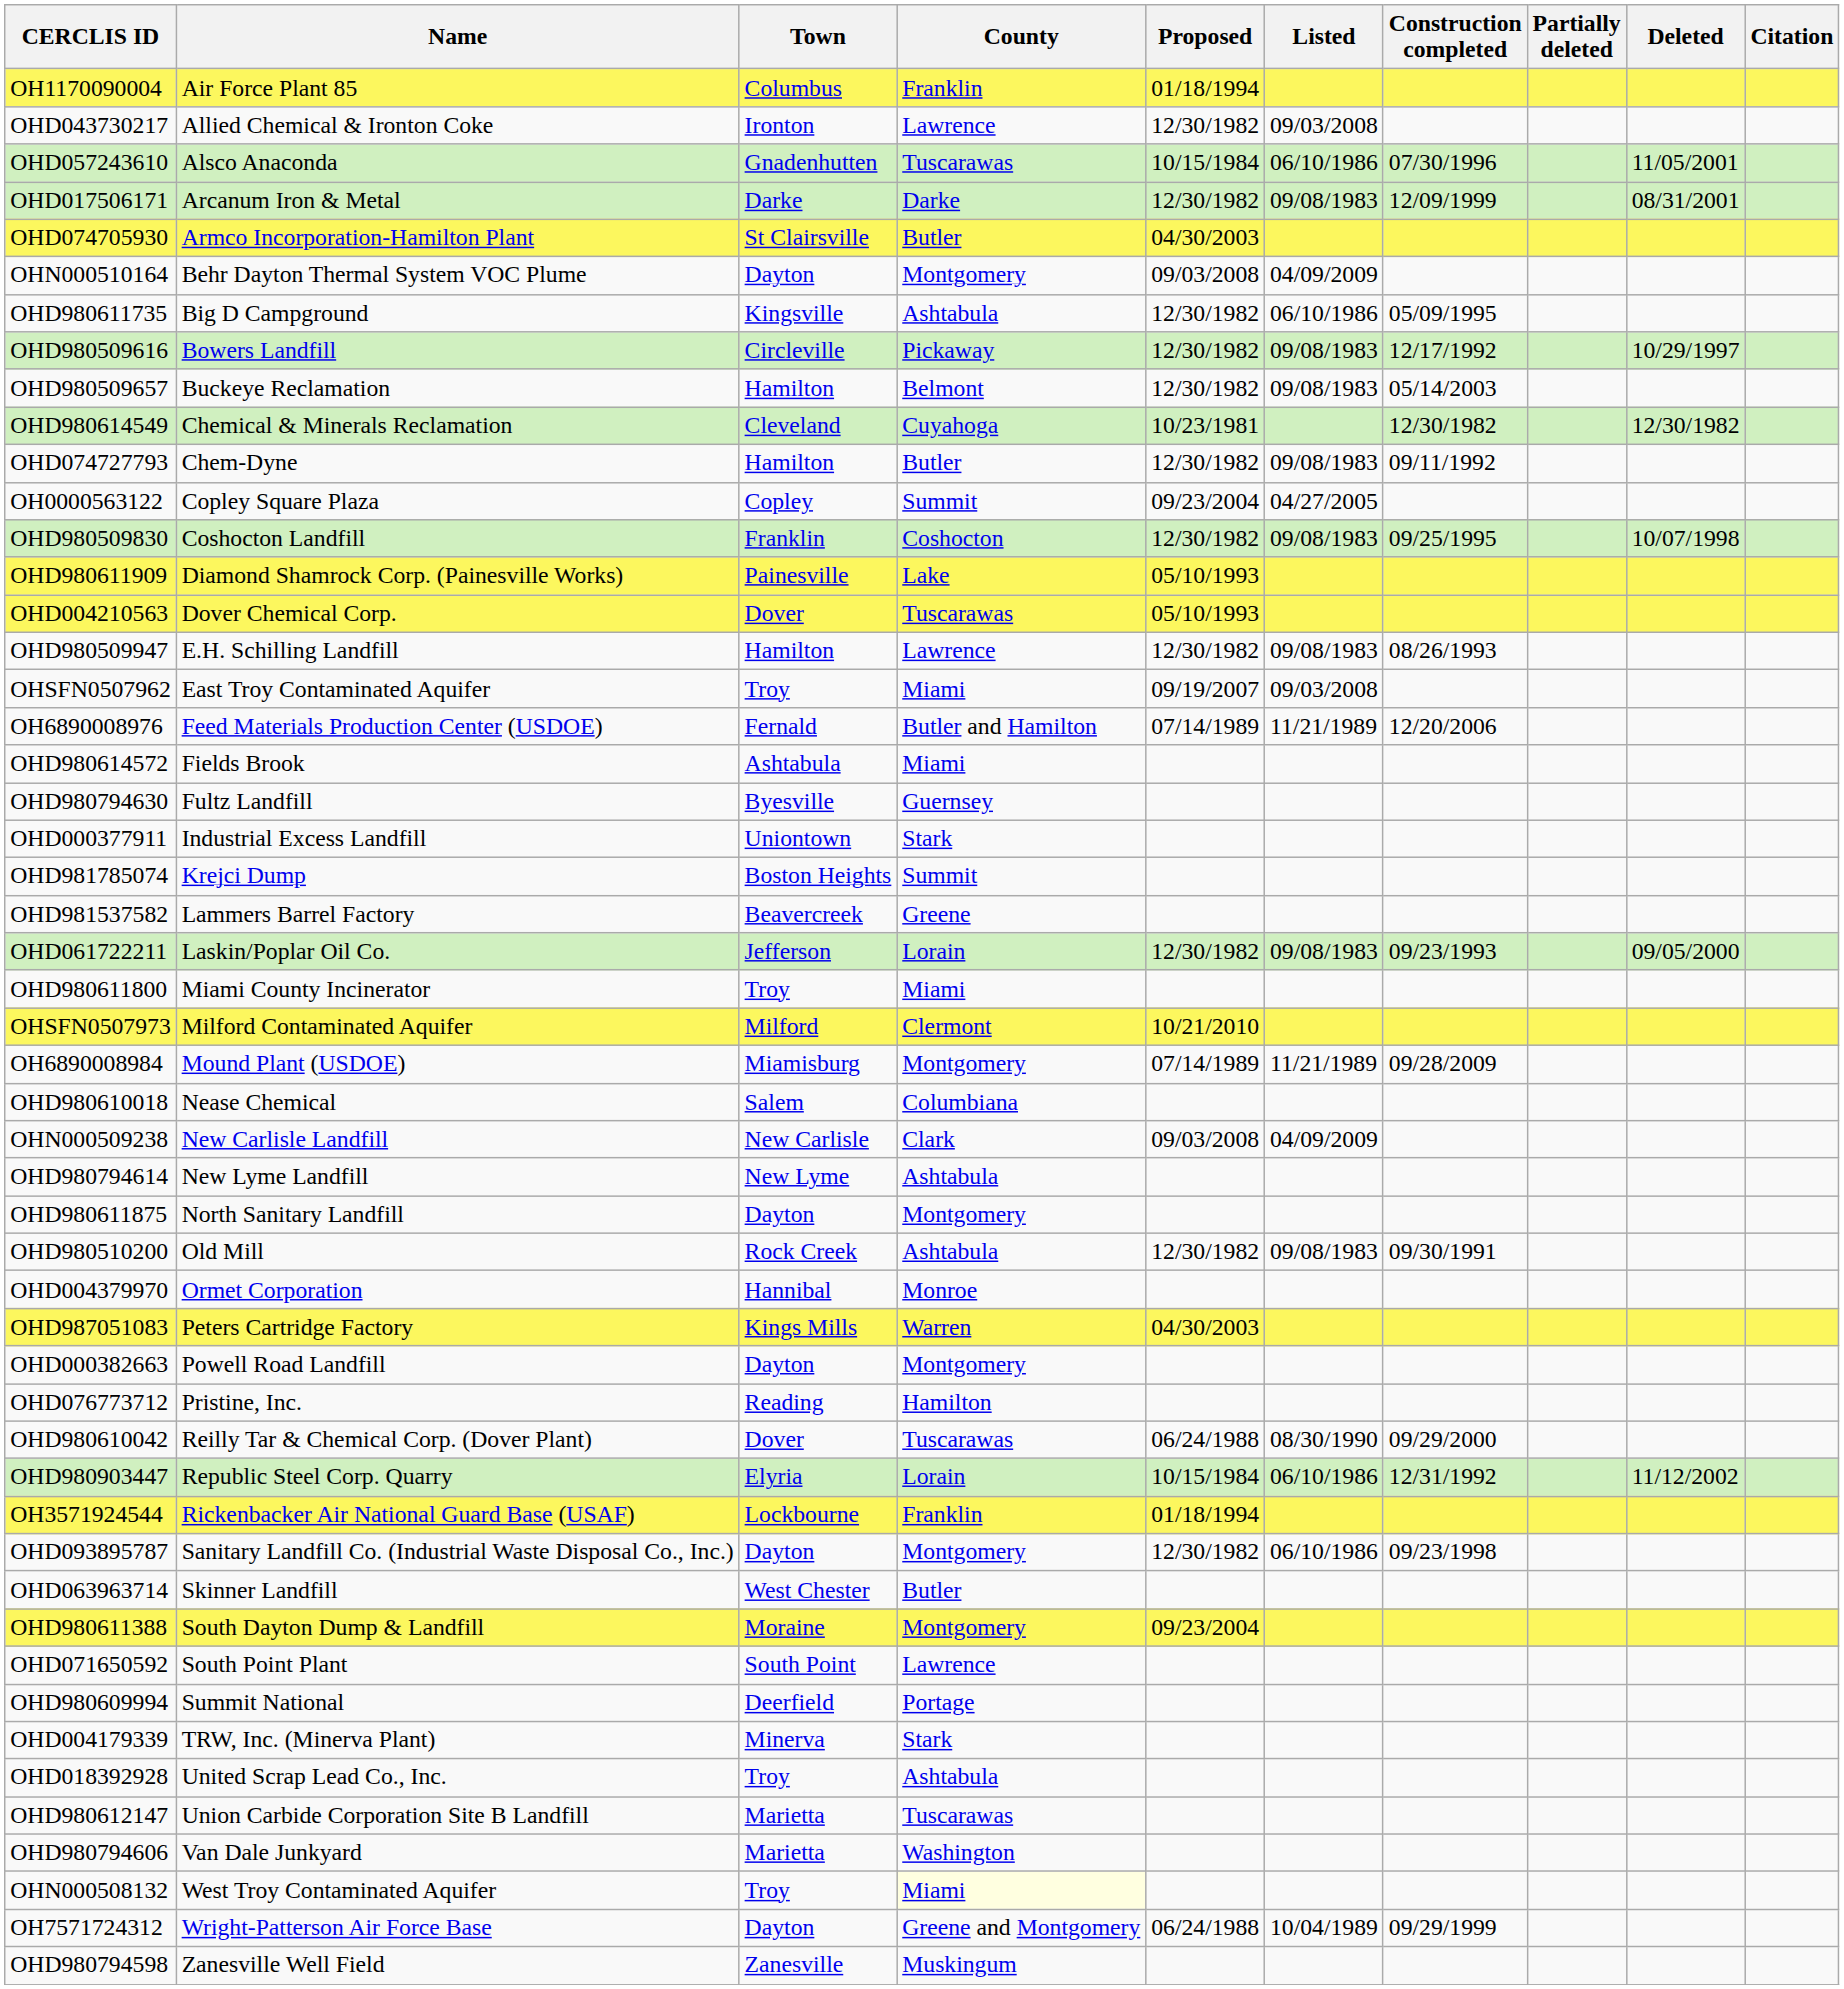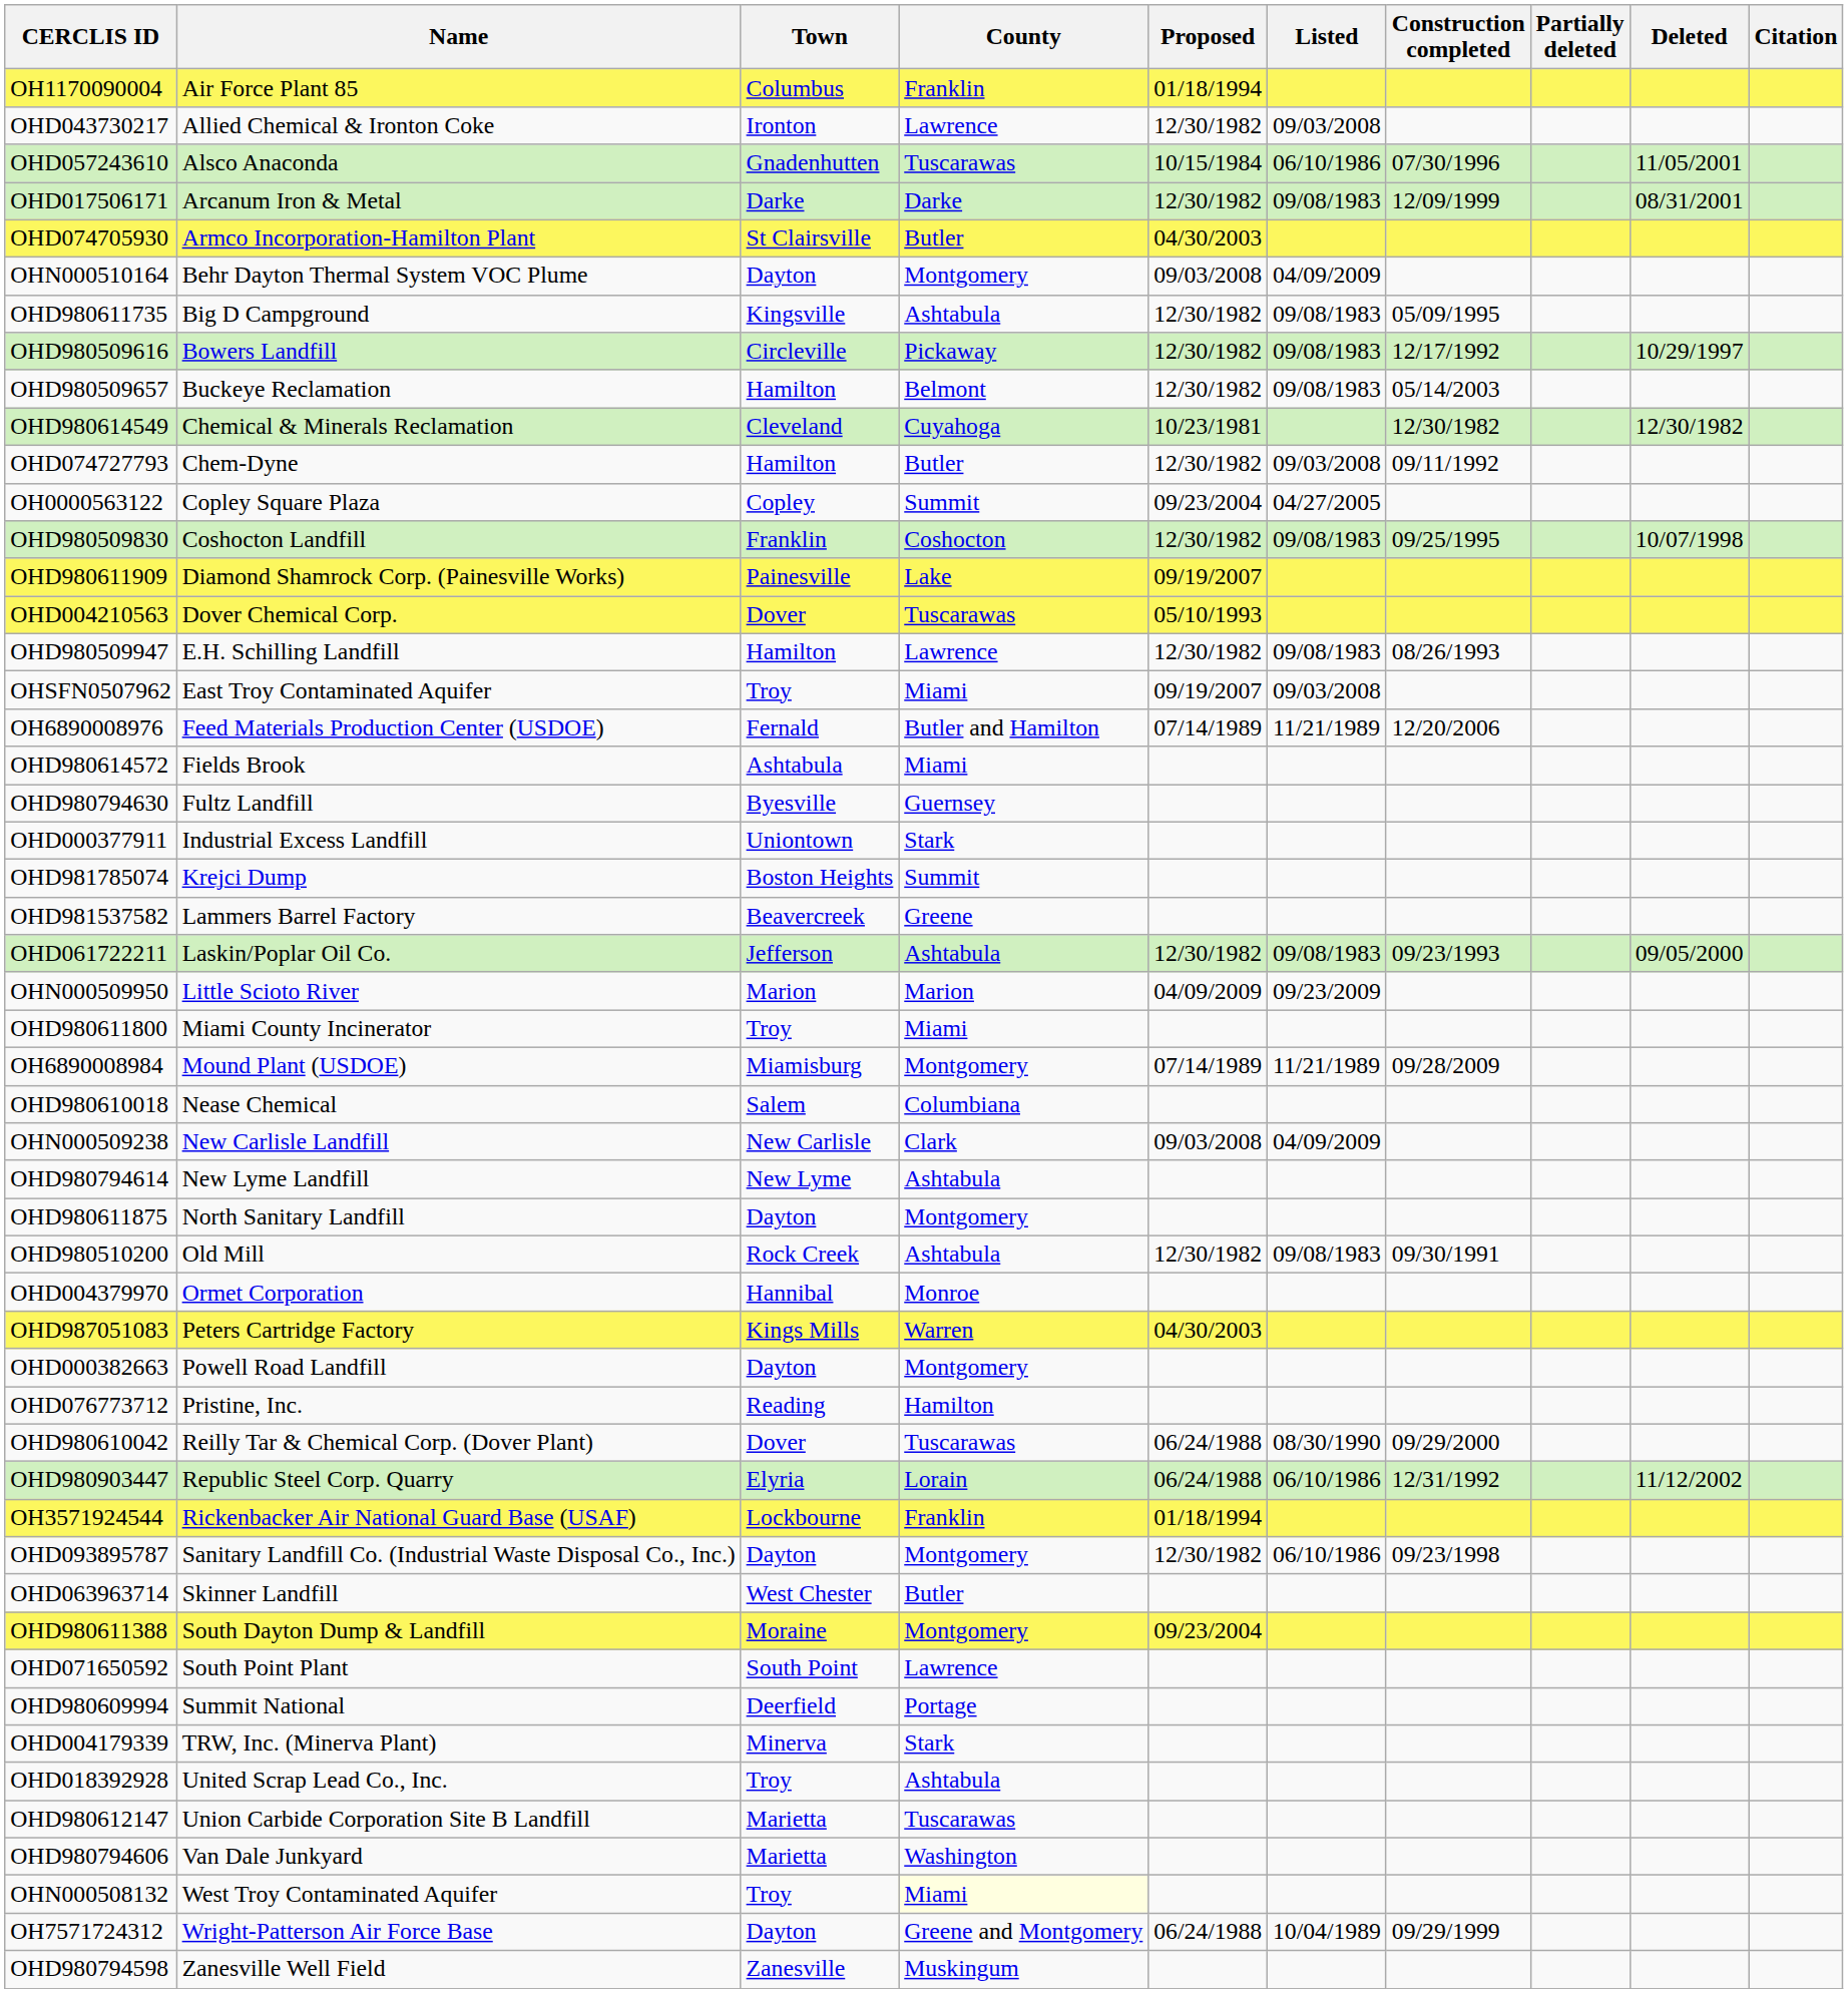OHD980611735 | Listed: 06/10/1986 -> 09/08/1983
OHD074727793 | Listed: 09/08/1983 -> 09/03/2008
OHD980611909 | Proposed: 05/10/1993 -> 09/19/2007
OHD061722211 | County: Lorain -> Ashtabula
+ row: OHN000509950 | Little Scioto River | Marion | Marion | 04/09/2009 | 09/23/2009
- row: OHSFN0507973 | Milford Contaminated Aquifer | Milford | Clermont | 10/21/2010
OHD980903447 | Proposed: 10/15/1984 -> 06/24/1988
